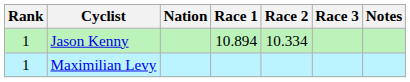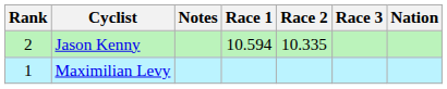columns swapped: Nation <-> Notes
Jason Kenny | Rank: 1 -> 2
Jason Kenny | Race 1: 10.894 -> 10.594
Jason Kenny | Race 2: 10.334 -> 10.335
